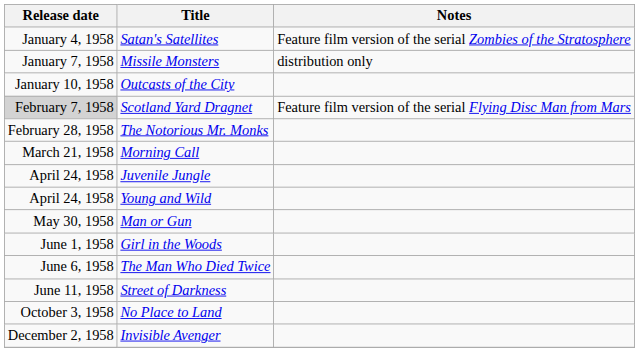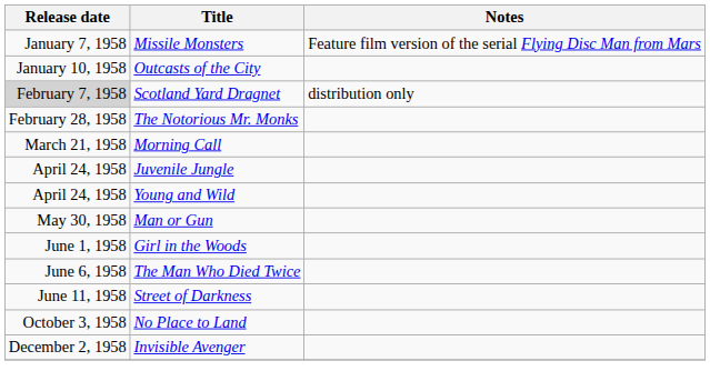- row: January 4, 1958 | Satan's Satellites | Feature film version of the serial Zombies of the Stratosphere
Missile Monsters | Notes: distribution only -> Feature film version of the serial Flying Disc Man from Mars
Scotland Yard Dragnet | Notes: Feature film version of the serial Flying Disc Man from Mars -> distribution only
